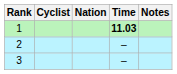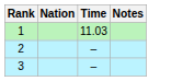- column: Cyclist
1 | Time: bold -> normal
